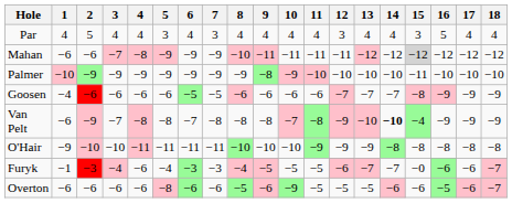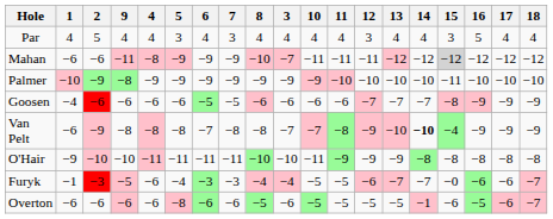columns swapped: 3 <-> 9
O'Hair | 10: −10 -> −11
Overton | 10: −9 -> −5
Overton | 14: −6 -> −1
